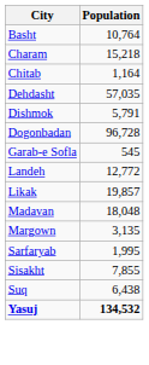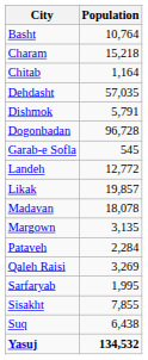Madavan | Population: 18,048 -> 18,078
+ row: Pataveh | 2,284
+ row: Qaleh Raisi | 3,269
